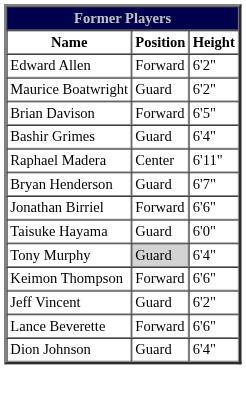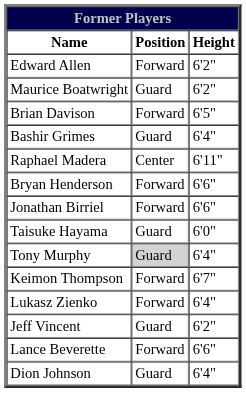Bryan Henderson | Position: Guard -> Forward
Bryan Henderson | Height: 6'7" -> 6'6"
Keimon Thompson | Height: 6'6" -> 6'7"
+ row: Lukasz Zienko | Forward | 6'4"
